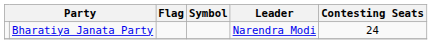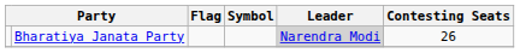Bharatiya Janata Party | Leader: no background -> lightgrey background
Bharatiya Janata Party | Contesting Seats: 24 -> 26
